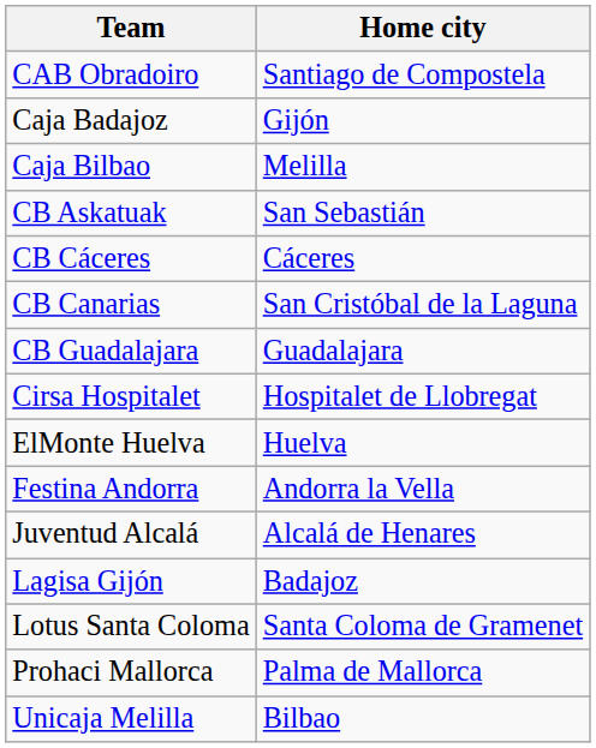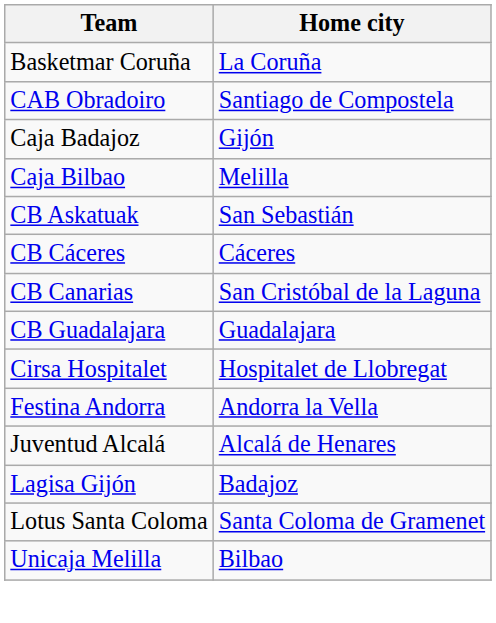+ row: Basketmar Coruña | La Coruña
- row: ElMonte Huelva | Huelva
- row: Prohaci Mallorca | Palma de Mallorca
